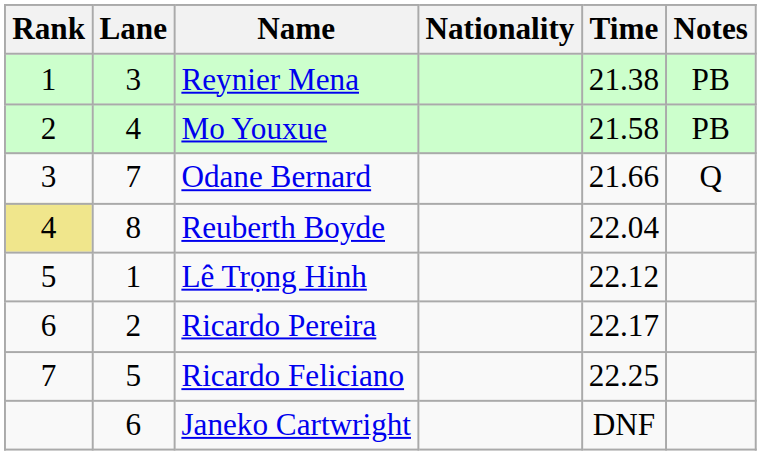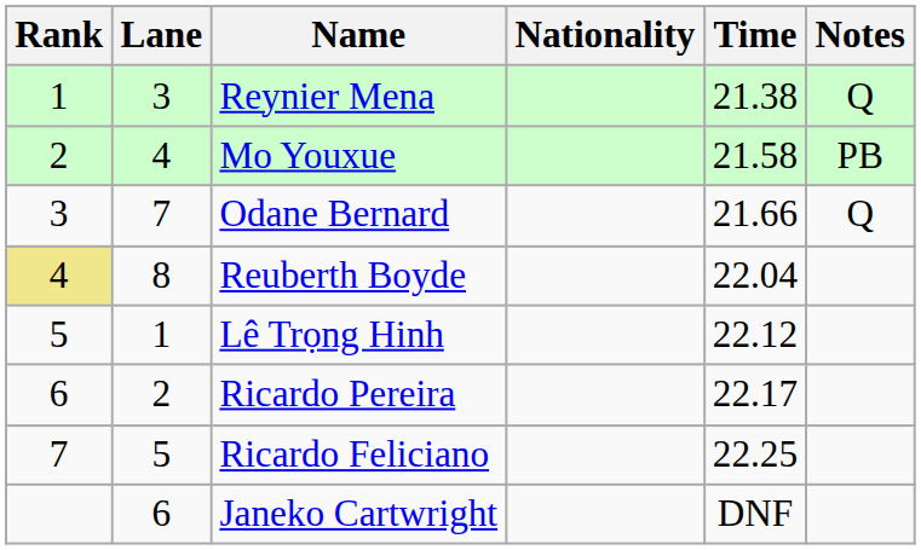Reynier Mena | Notes: PB -> Q
